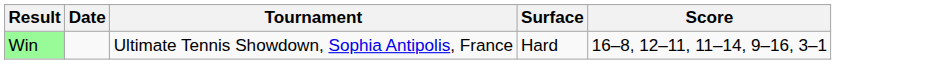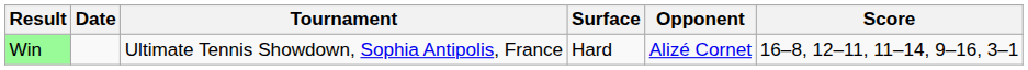+ column: Opponent | Alizé Cornet
